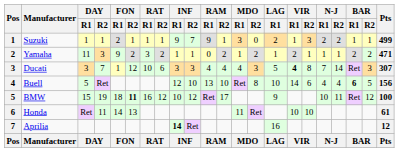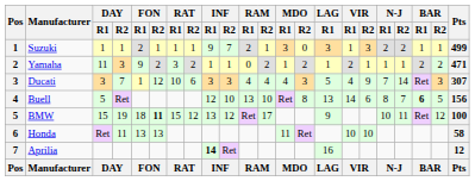Suzuki | RAM / R1: 9 -> 2
Suzuki | LAG / R1: 2 -> 3
Ducati | VIR / R1: bold -> normal
Ducati | VIR / R2: 8 -> 9
Buell | LAG / R1: 10 -> 13
Buell | N-J / R1: 4 -> 8
Buell | N-J / R2: 4 -> 7
BMW | RAT / R1: 16 -> 15
BMW | INF / R1: 10 -> 13
Honda | FON / R1: 14 -> 13
Honda | Pts: 61 -> 58
